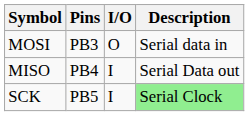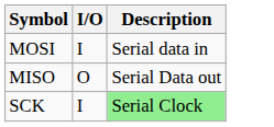- column: Pins | PB3 | PB4 | PB5
MOSI | I/O: O -> I
MISO | I/O: I -> O
